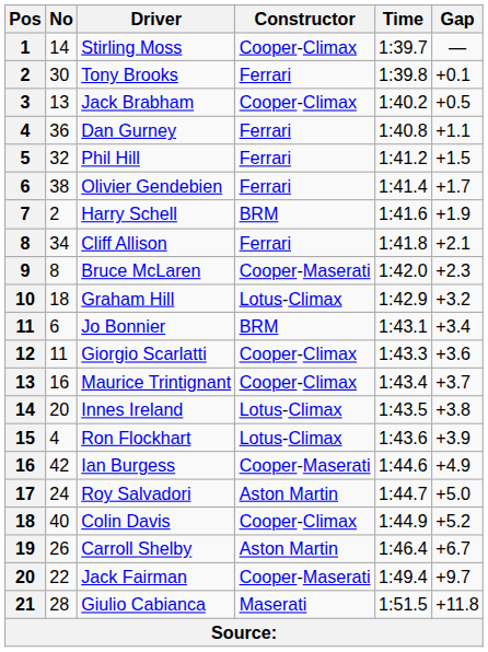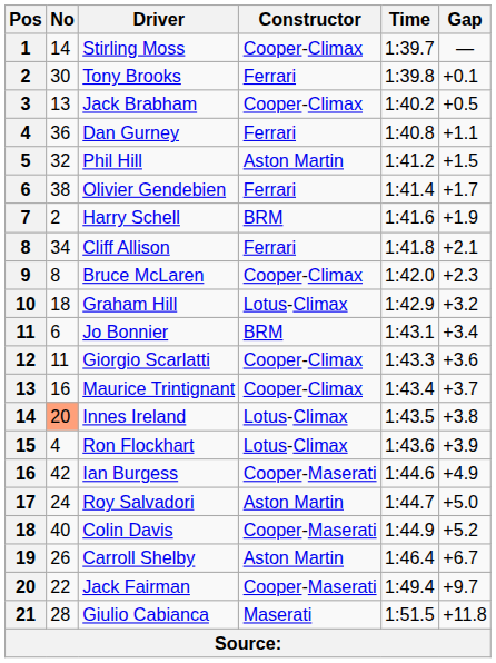Phil Hill | Constructor: Ferrari -> Aston Martin
Bruce McLaren | Constructor: Cooper-Maserati -> Cooper-Climax
Innes Ireland | No: no background -> lightsalmon background
Colin Davis | Constructor: Cooper-Climax -> Cooper-Maserati
